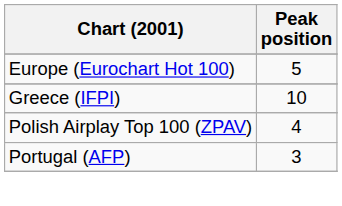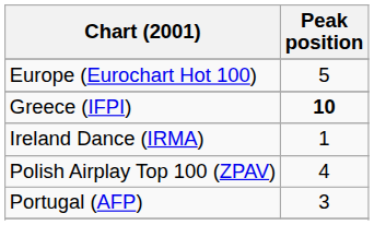Greece (IFPI) | Peak position: normal -> bold
+ row: Ireland Dance (IRMA) | 1
